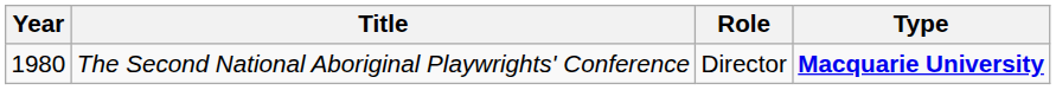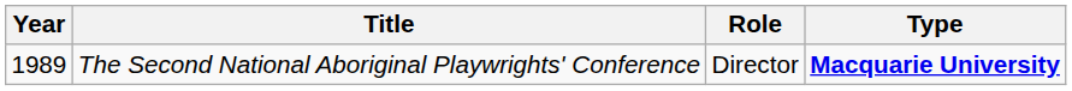The Second National Aboriginal Playwrights' Conference | Year: 1980 -> 1989
